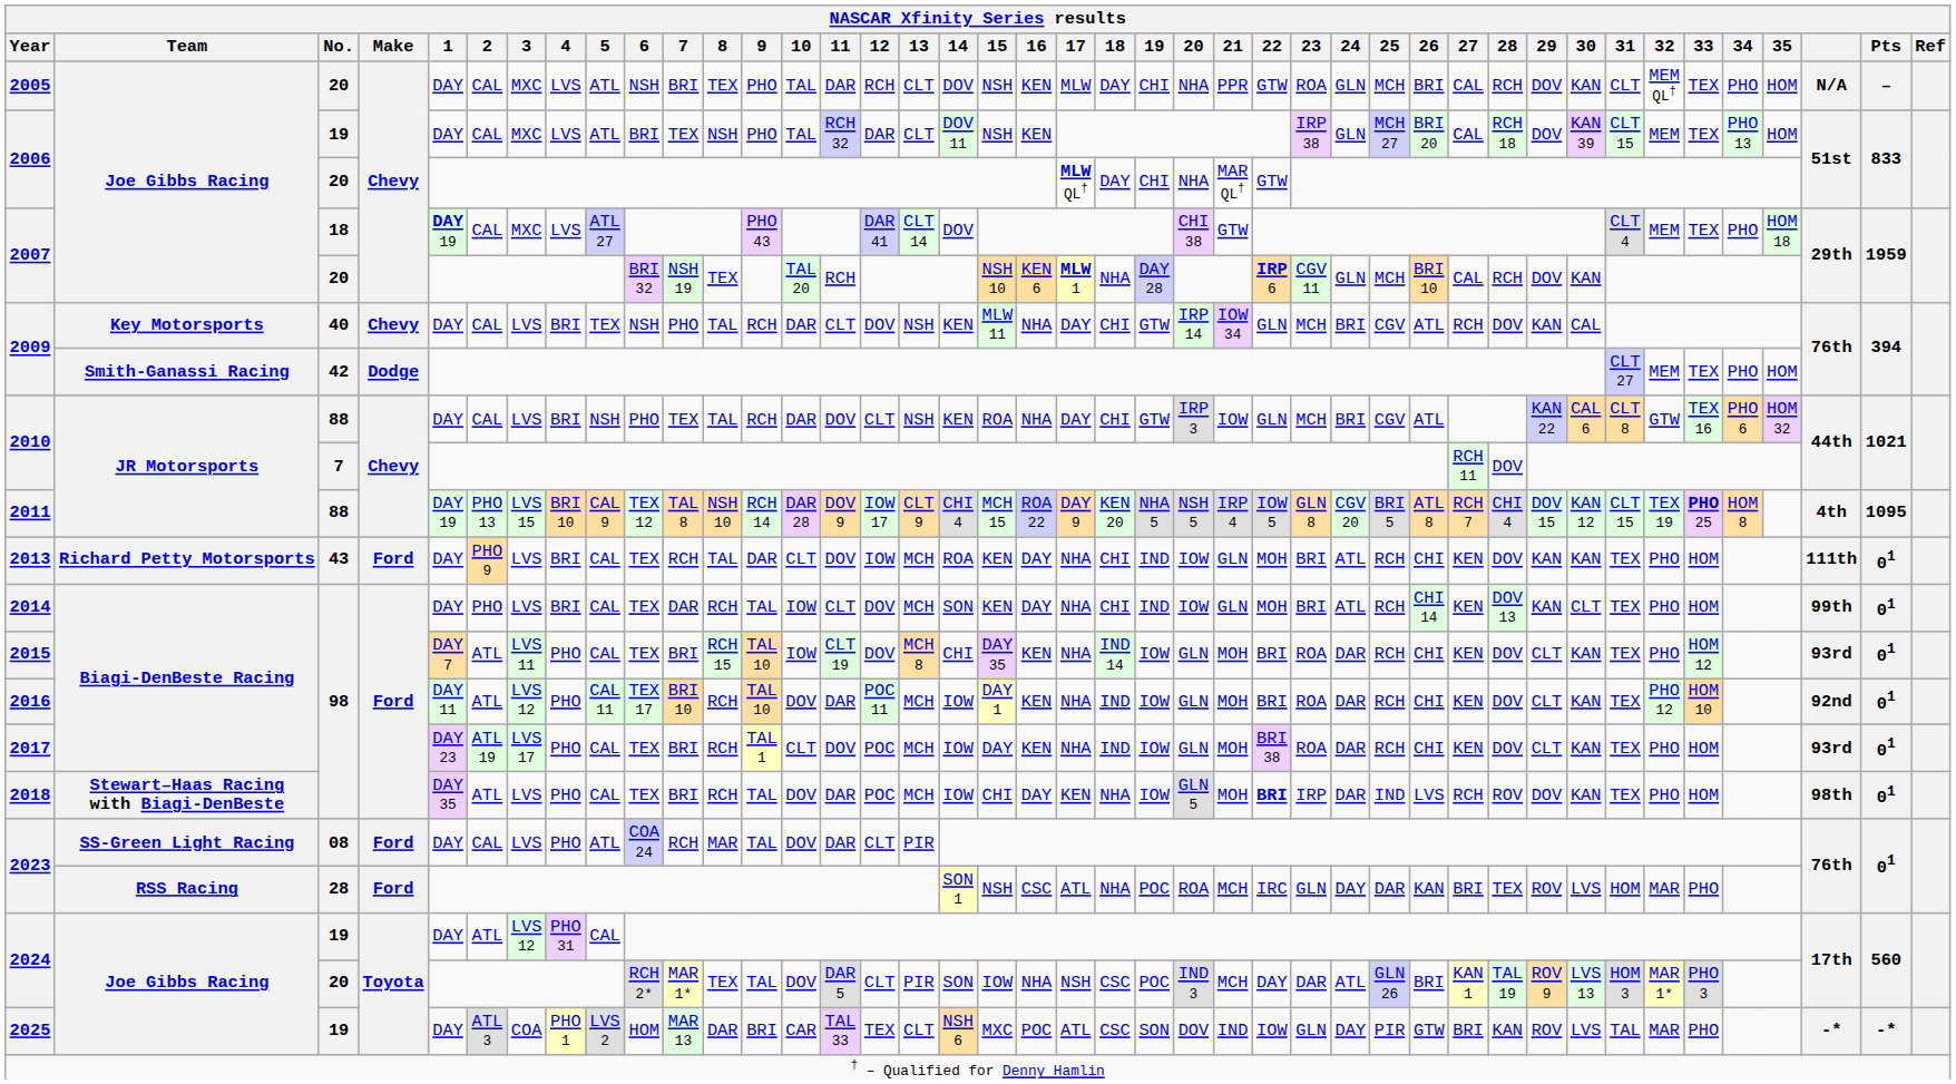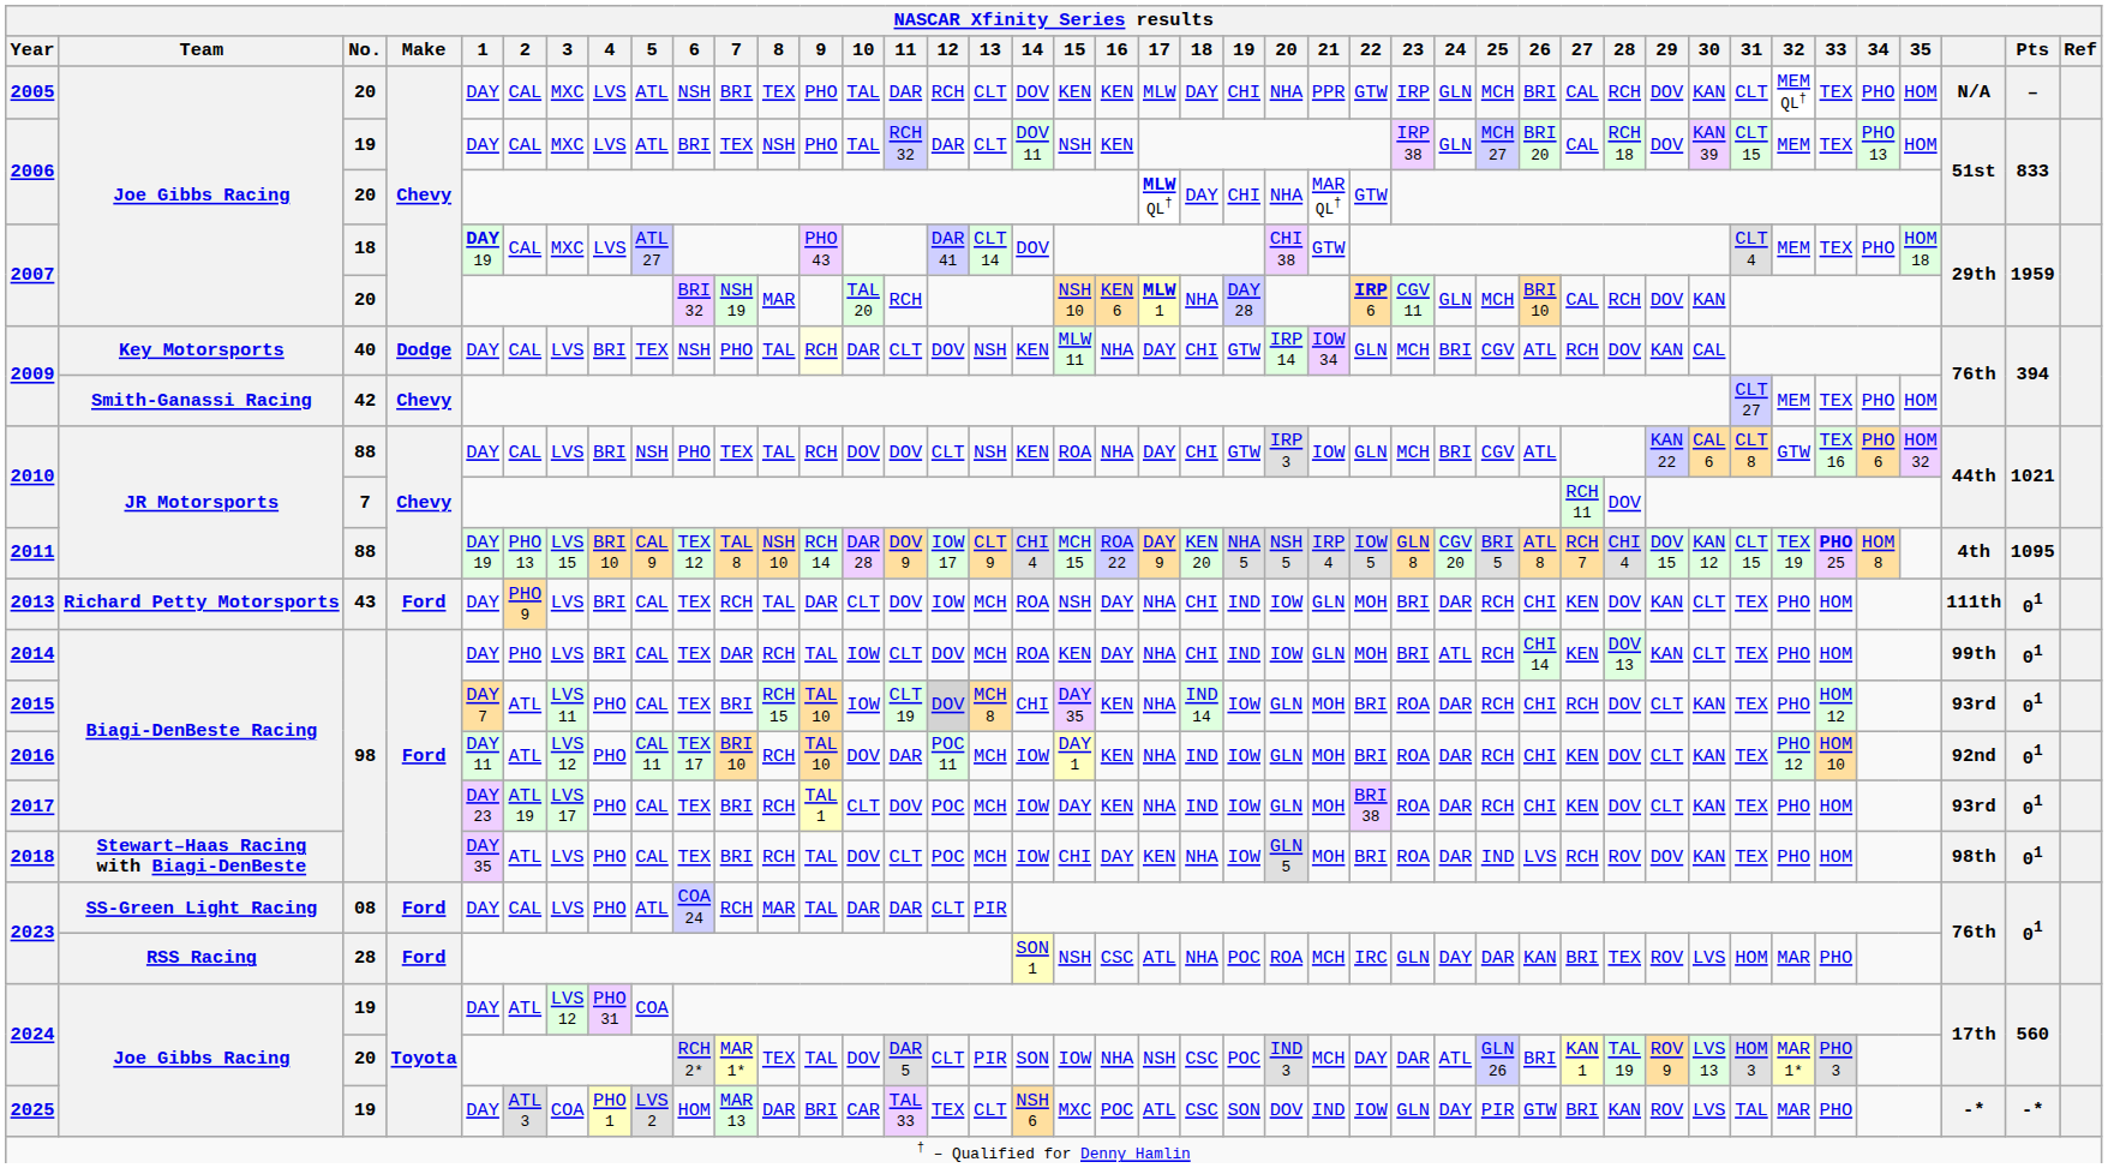2005 | 15: NSH -> KEN
2005 | 23: ROA -> IRP
2007 / 20 | 8: TEX -> MAR
2009 / 40 | Make: Chevy -> Dodge
2009 / 40 | 9: no background -> lightyellow background
2009 / 42 | Make: Dodge -> Chevy
2010 / 88 | 10: DAR -> DOV
2013 | 15: KEN -> NSH
2013 | 24: ATL -> DAR
2013 | 30: KAN -> CLT
2014 | 14: SON -> ROA
2015 | 12: no background -> lightgrey background
2015 | 27: KEN -> RCH
2018 | 11: DAR -> CLT
2018 | 22: bold -> normal
2018 | 23: IRP -> ROA
2023 / 08 | 10: DOV -> DAR
2024 / 19 | 5: CAL -> COA
